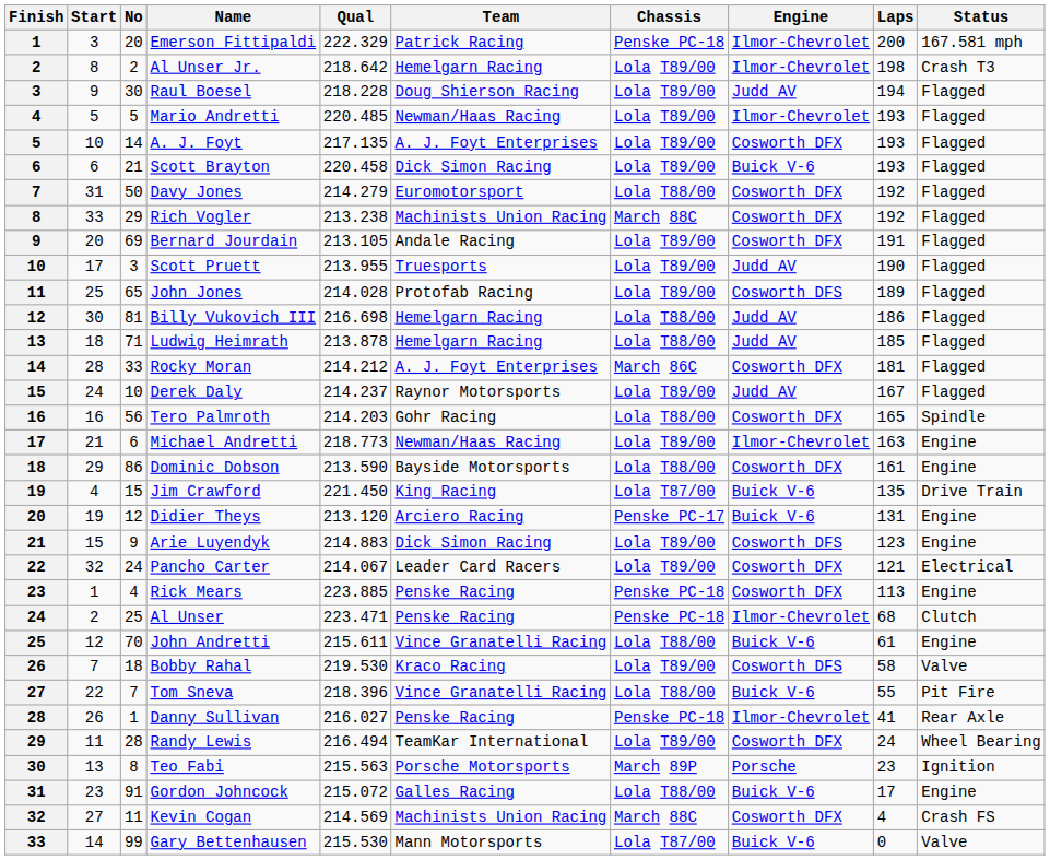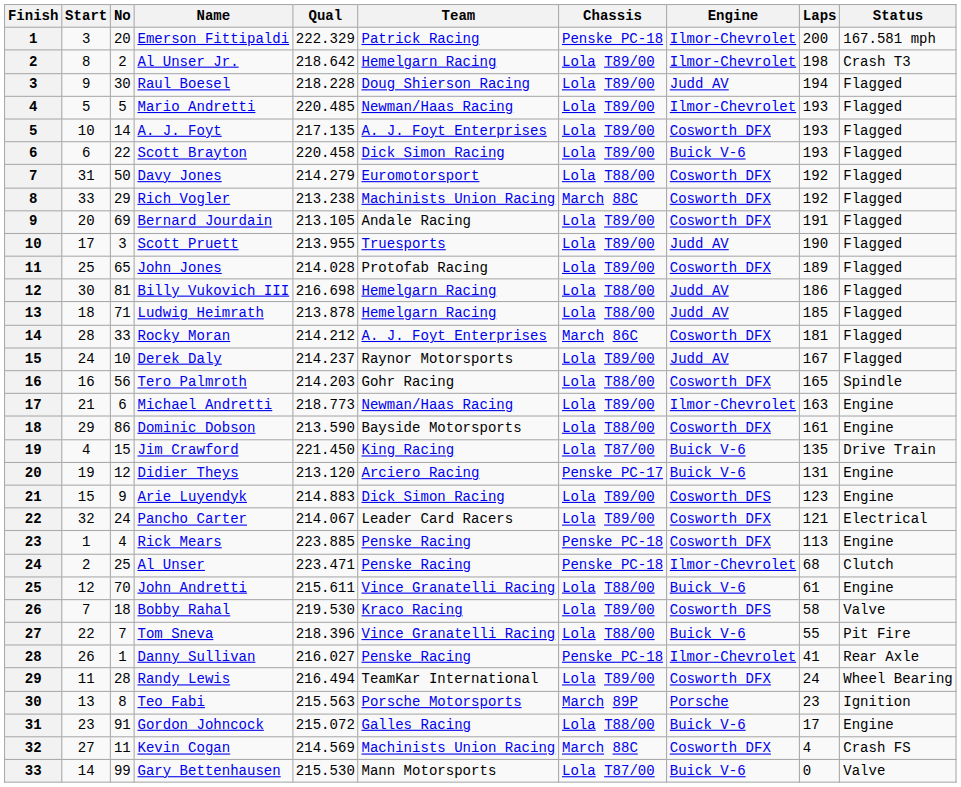Scott Brayton | No: 21 -> 22
John Jones | Engine: Cosworth DFS -> Cosworth DFX
